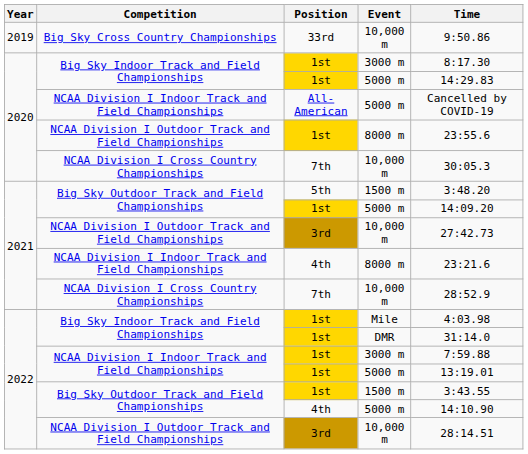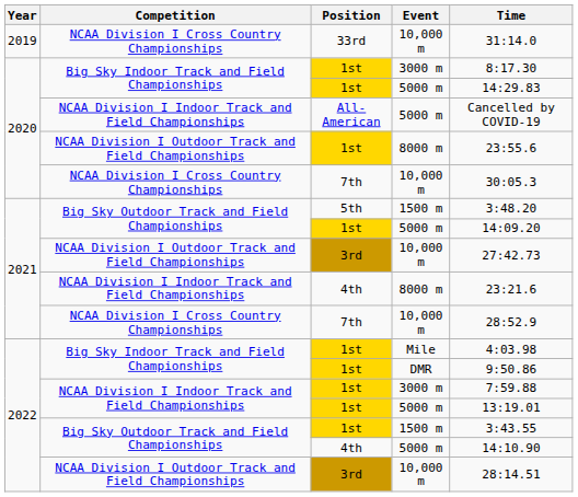33rd | Competition: Big Sky Cross Country Championships -> NCAA Division I Cross Country Championships
33rd | Time: 9:50.86 -> 31:14.0
1st / DMR | Time: 31:14.0 -> 9:50.86
